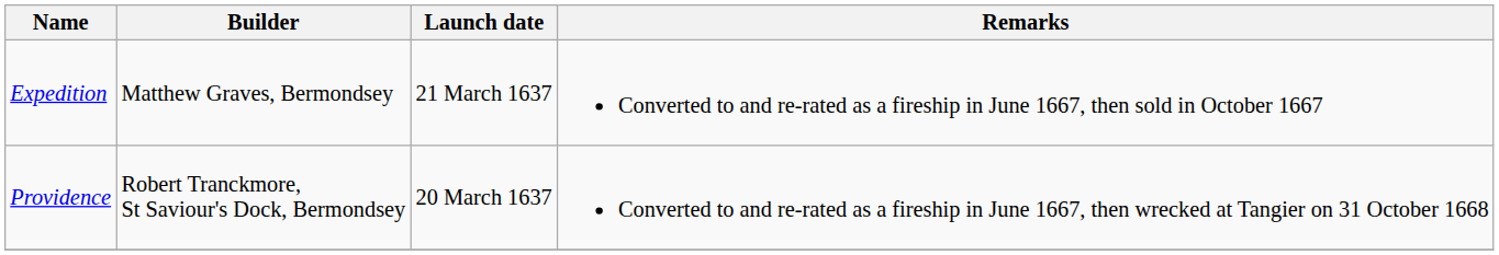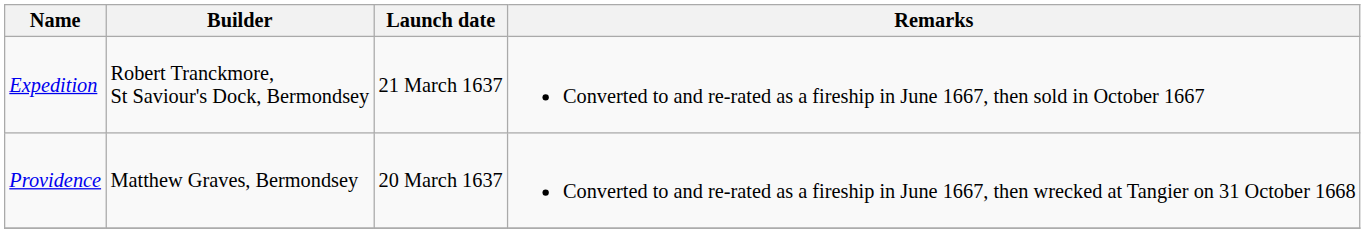Expedition | Builder: Matthew Graves, Bermondsey -> Robert Tranckmore, St Saviour's Dock, Bermondsey
Providence | Builder: Robert Tranckmore, St Saviour's Dock, Bermondsey -> Matthew Graves, Bermondsey
